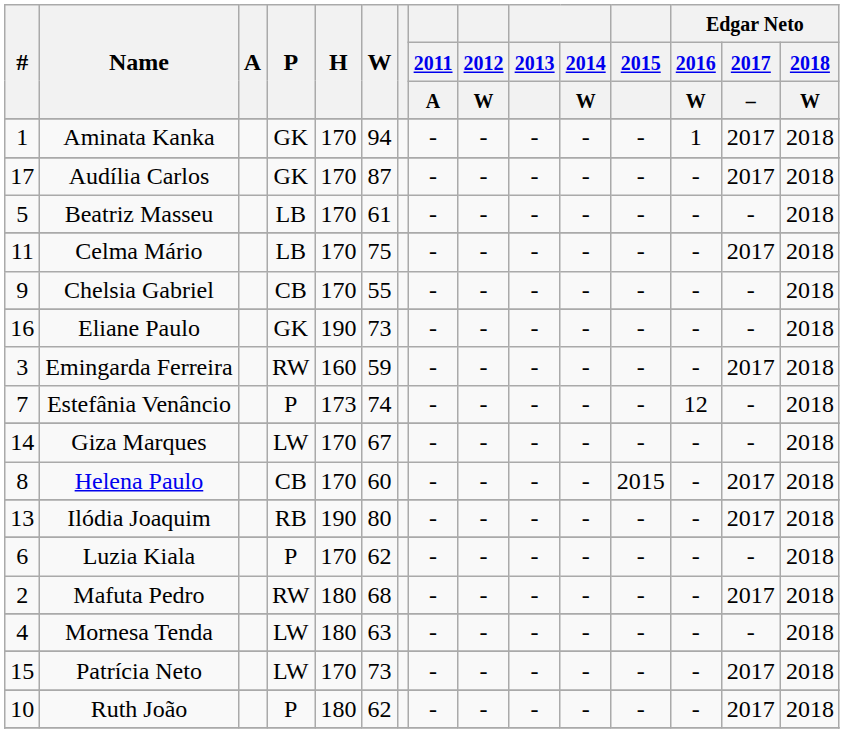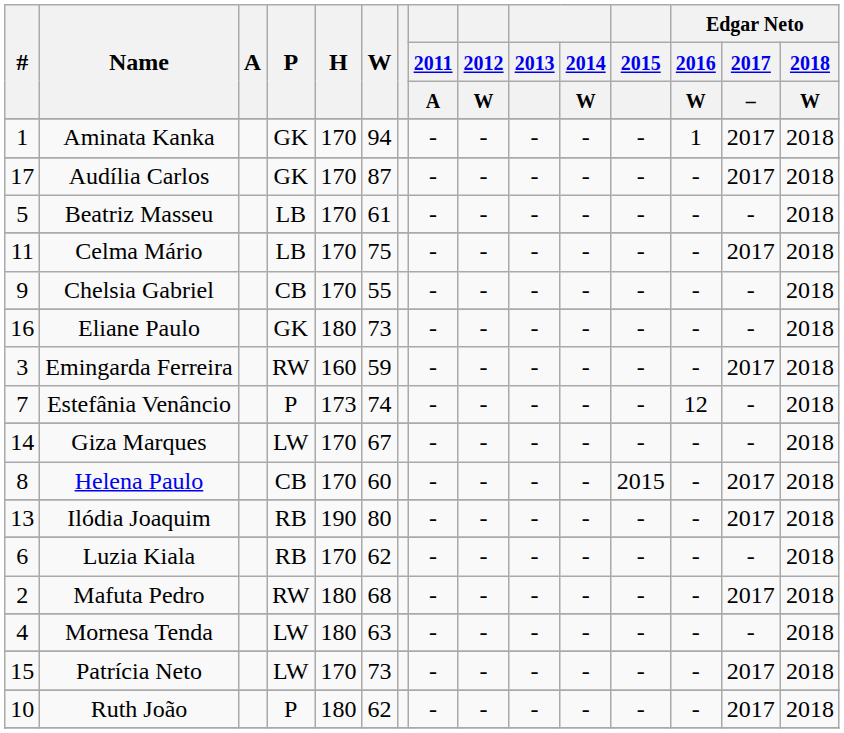Eliane Paulo | H: 190 -> 180
Luzia Kiala | P: P -> RB
